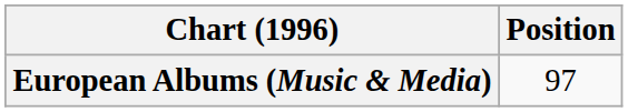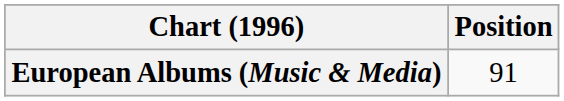European Albums (Music & Media) | Position: 97 -> 91
